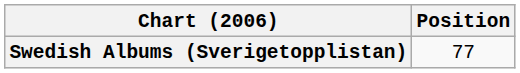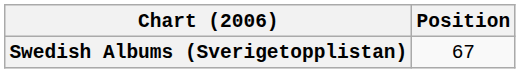Swedish Albums (Sverigetopplistan) | Position: 77 -> 67
